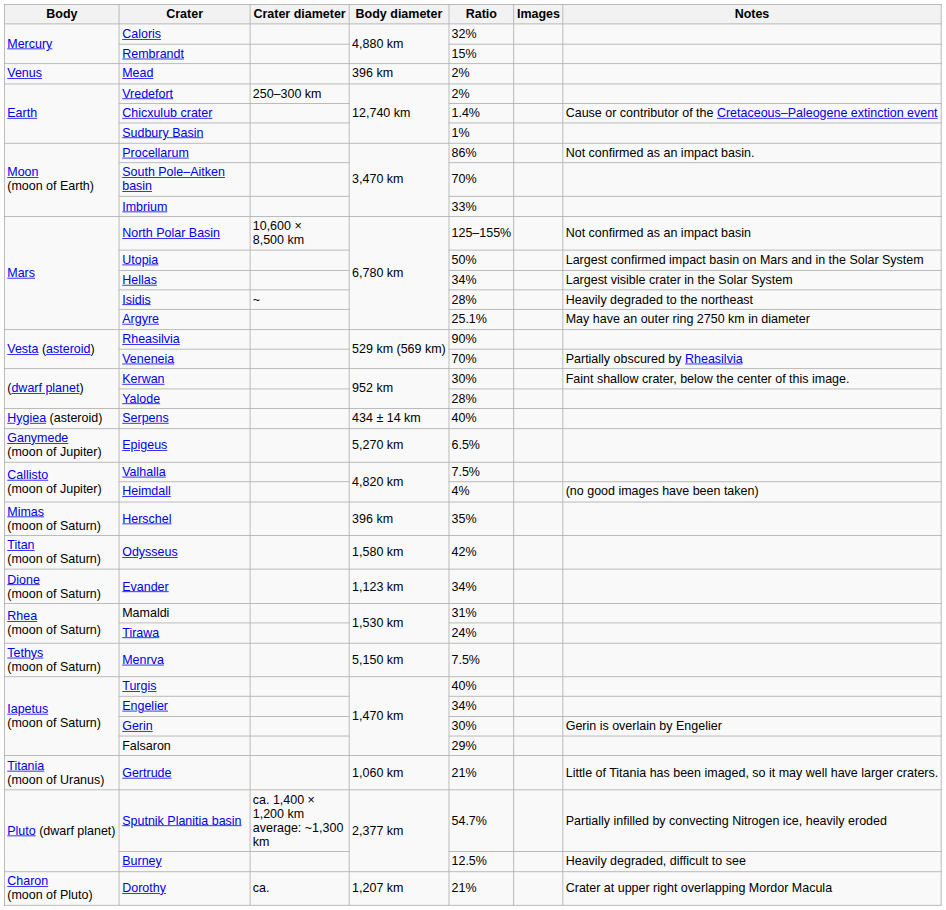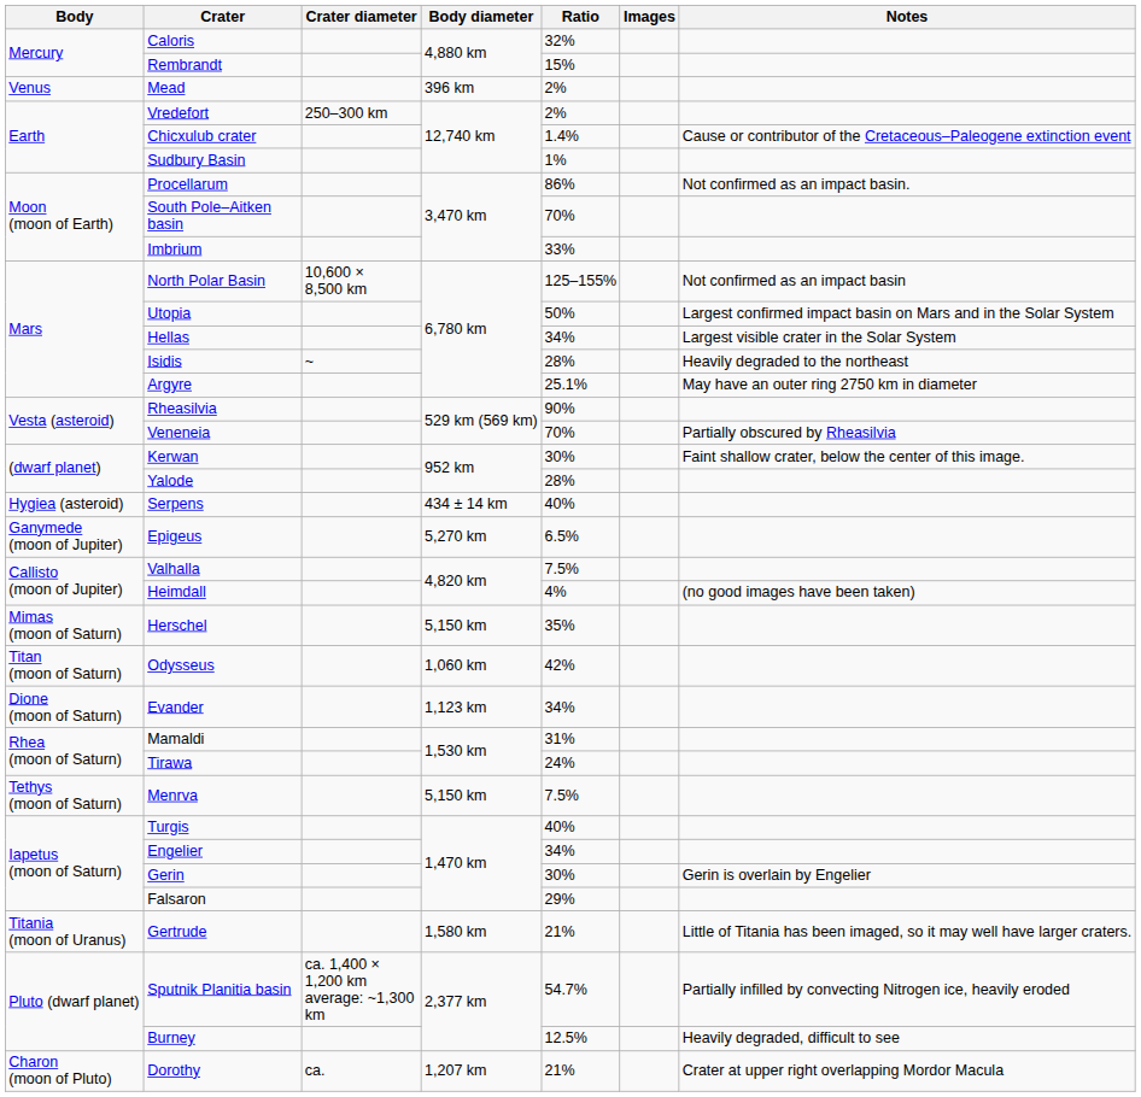Herschel | Body diameter: 396 km -> 5,150 km
Odysseus | Body diameter: 1,580 km -> 1,060 km
Gertrude | Body diameter: 1,060 km -> 1,580 km
